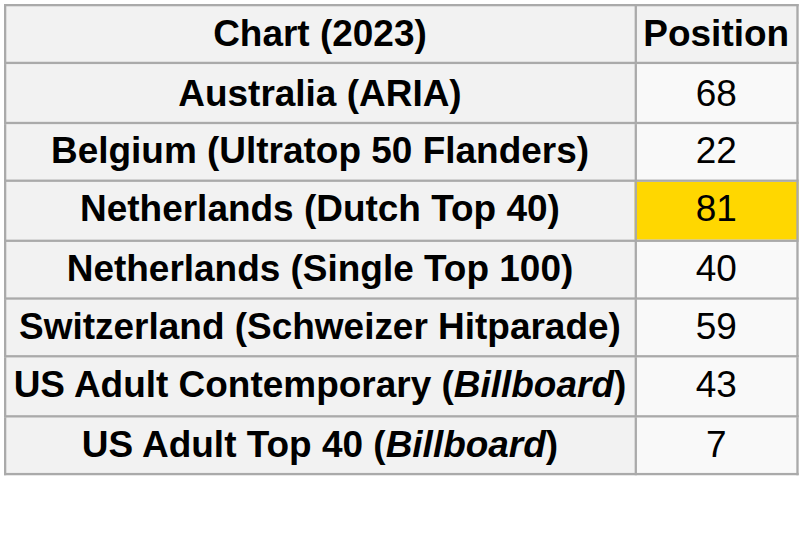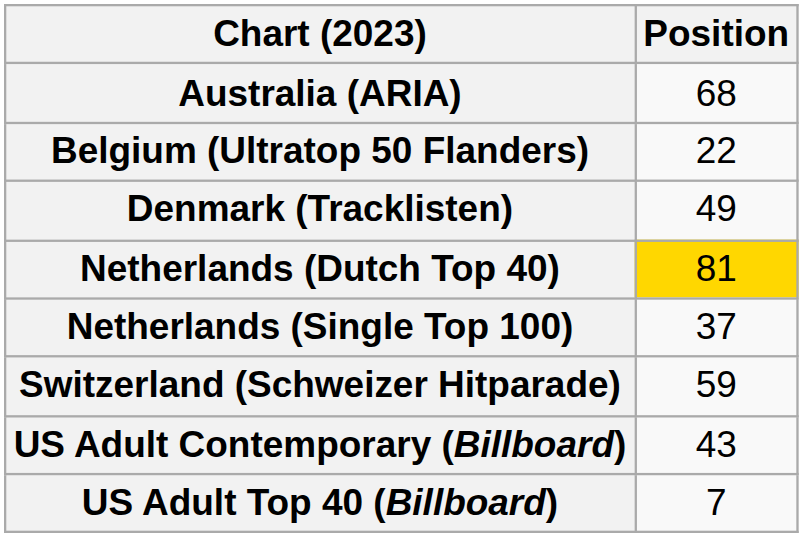+ row: Denmark (Tracklisten) | 49
Netherlands (Single Top 100) | Position: 40 -> 37
